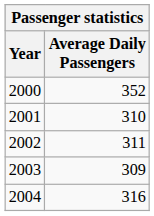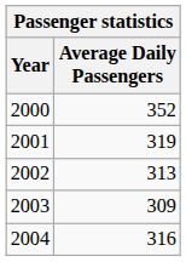2001 | Average Daily Passengers: 310 -> 319
2002 | Average Daily Passengers: 311 -> 313
